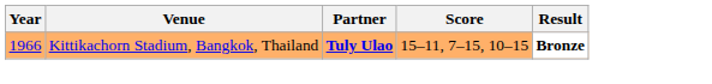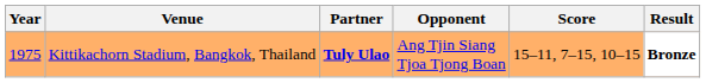+ column: Opponent | Ang Tjin Siang Tjoa Tjong Boan
Kittikachorn Stadium, Bangkok, Thailand | Year: 1966 -> 1975
